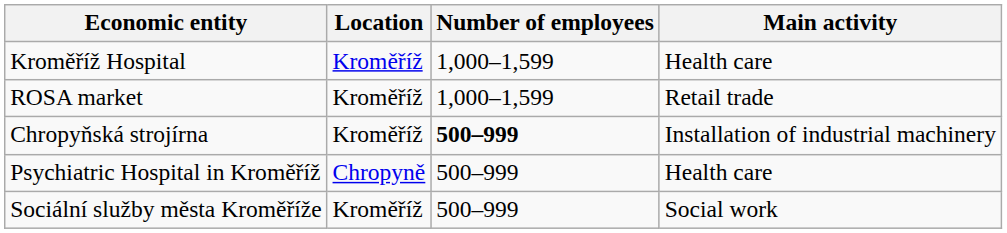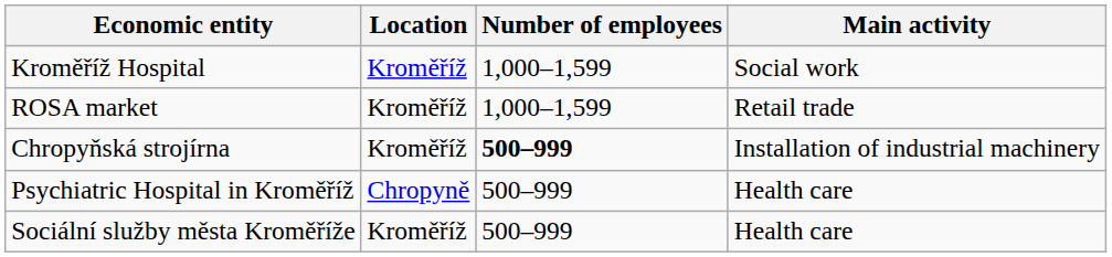Kroměříž Hospital | Main activity: Health care -> Social work
Sociální služby města Kroměříže | Main activity: Social work -> Health care
